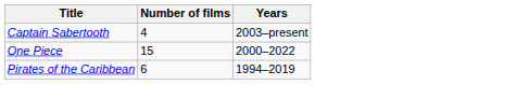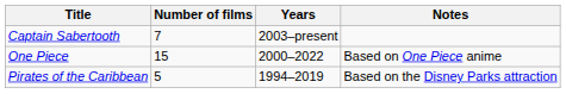+ column: Notes | Based on One Piece anime | Based on the Disney Parks attraction
Captain Sabertooth | Number of films: 4 -> 7
Pirates of the Caribbean | Number of films: 6 -> 5
